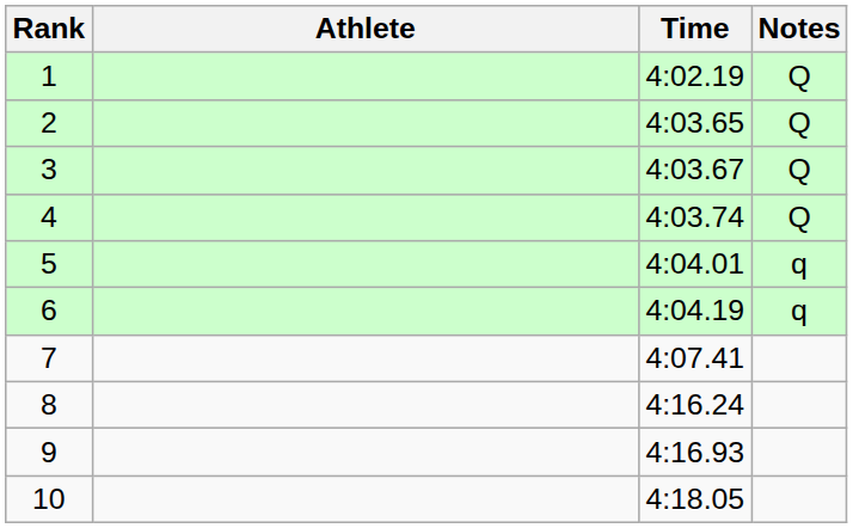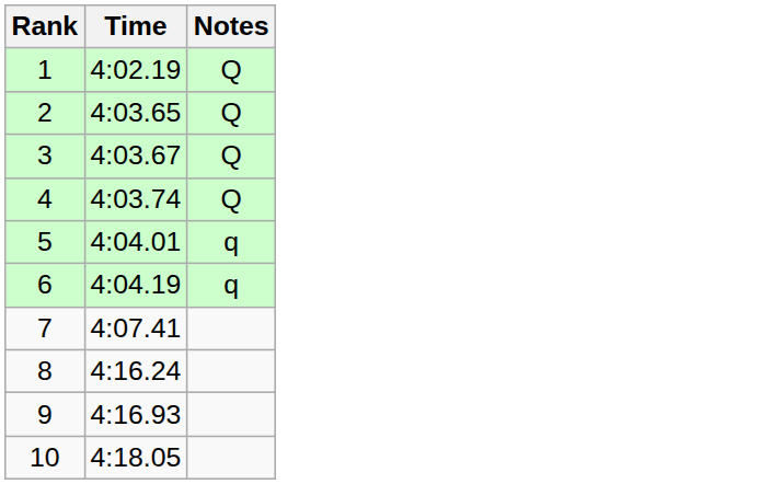- column: Athlete
